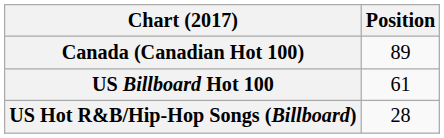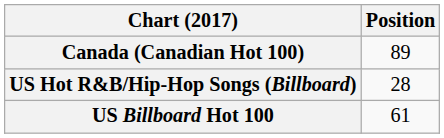rows swapped: US Billboard Hot 100 <-> US Hot R&B/Hip-Hop Songs (Billboard)
